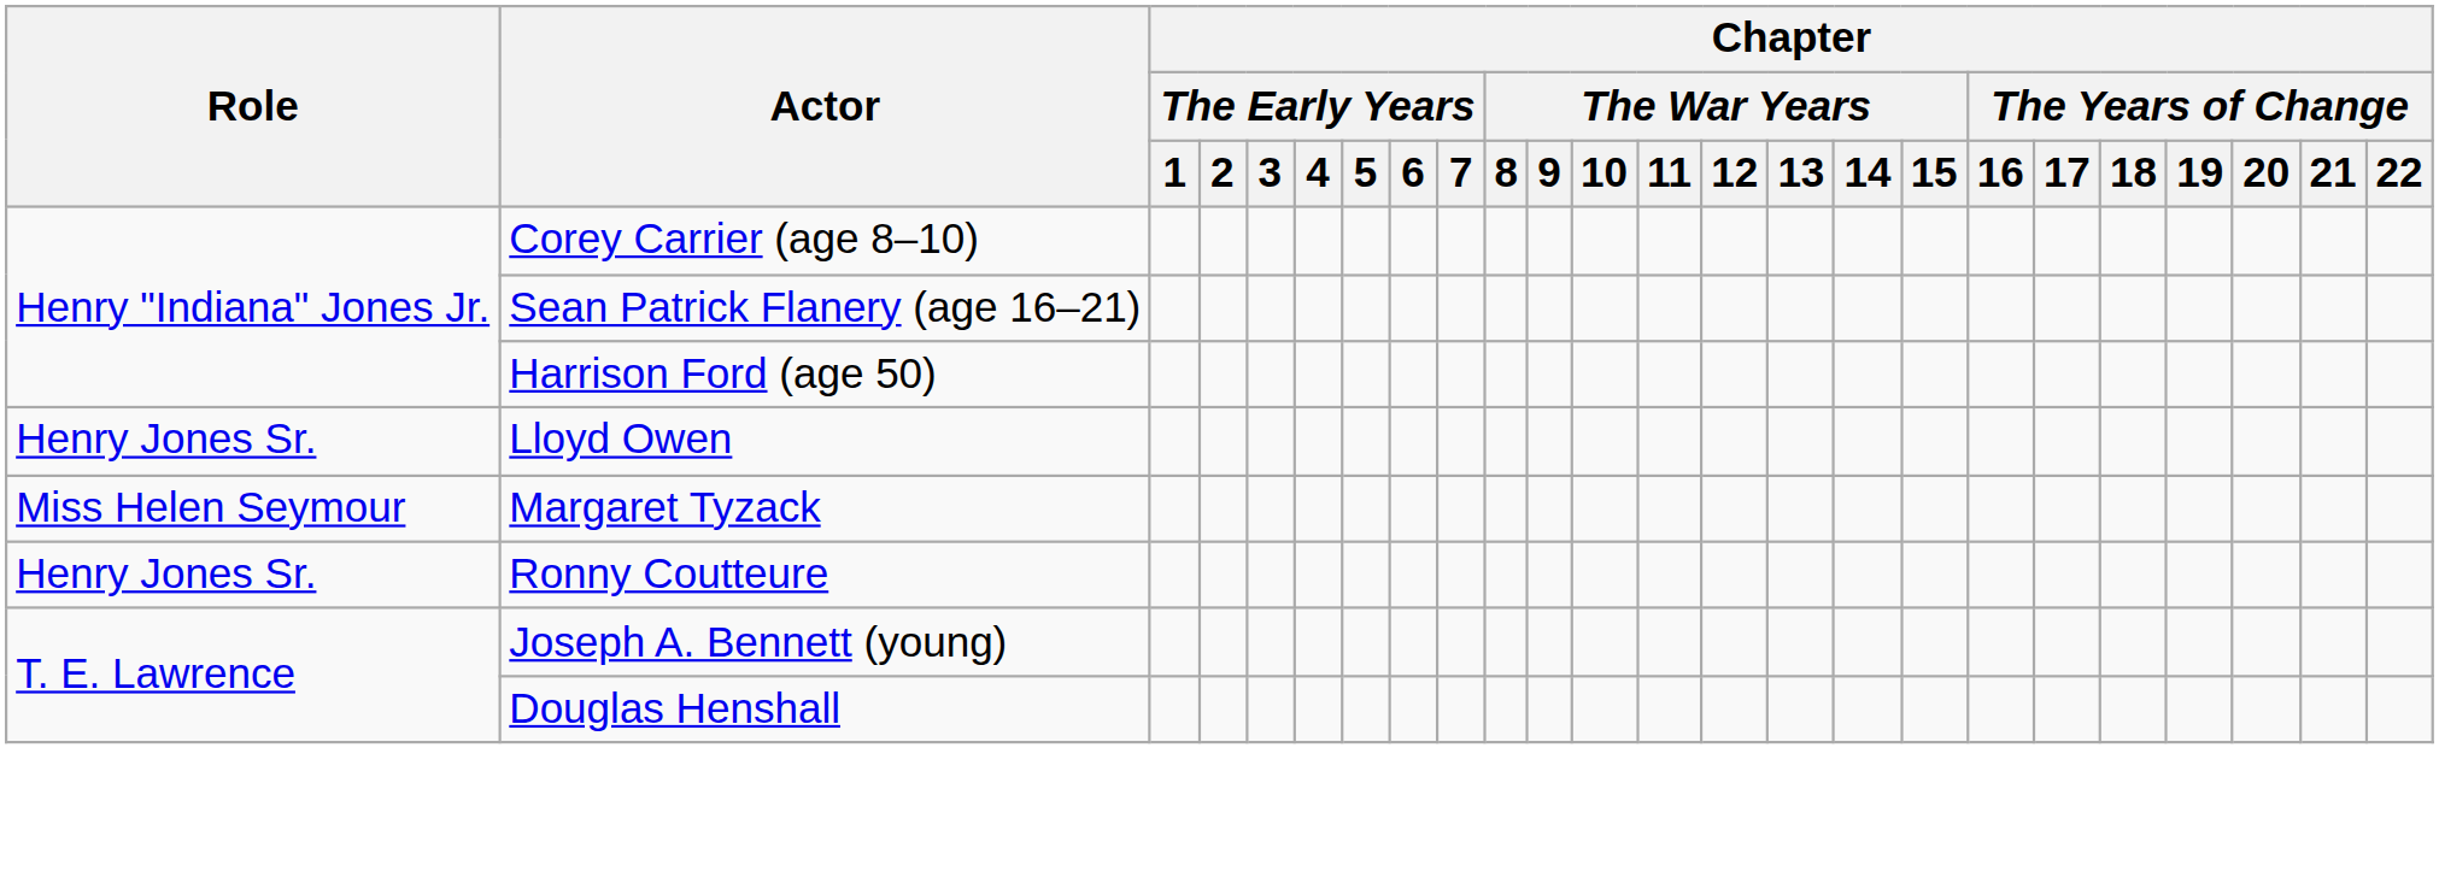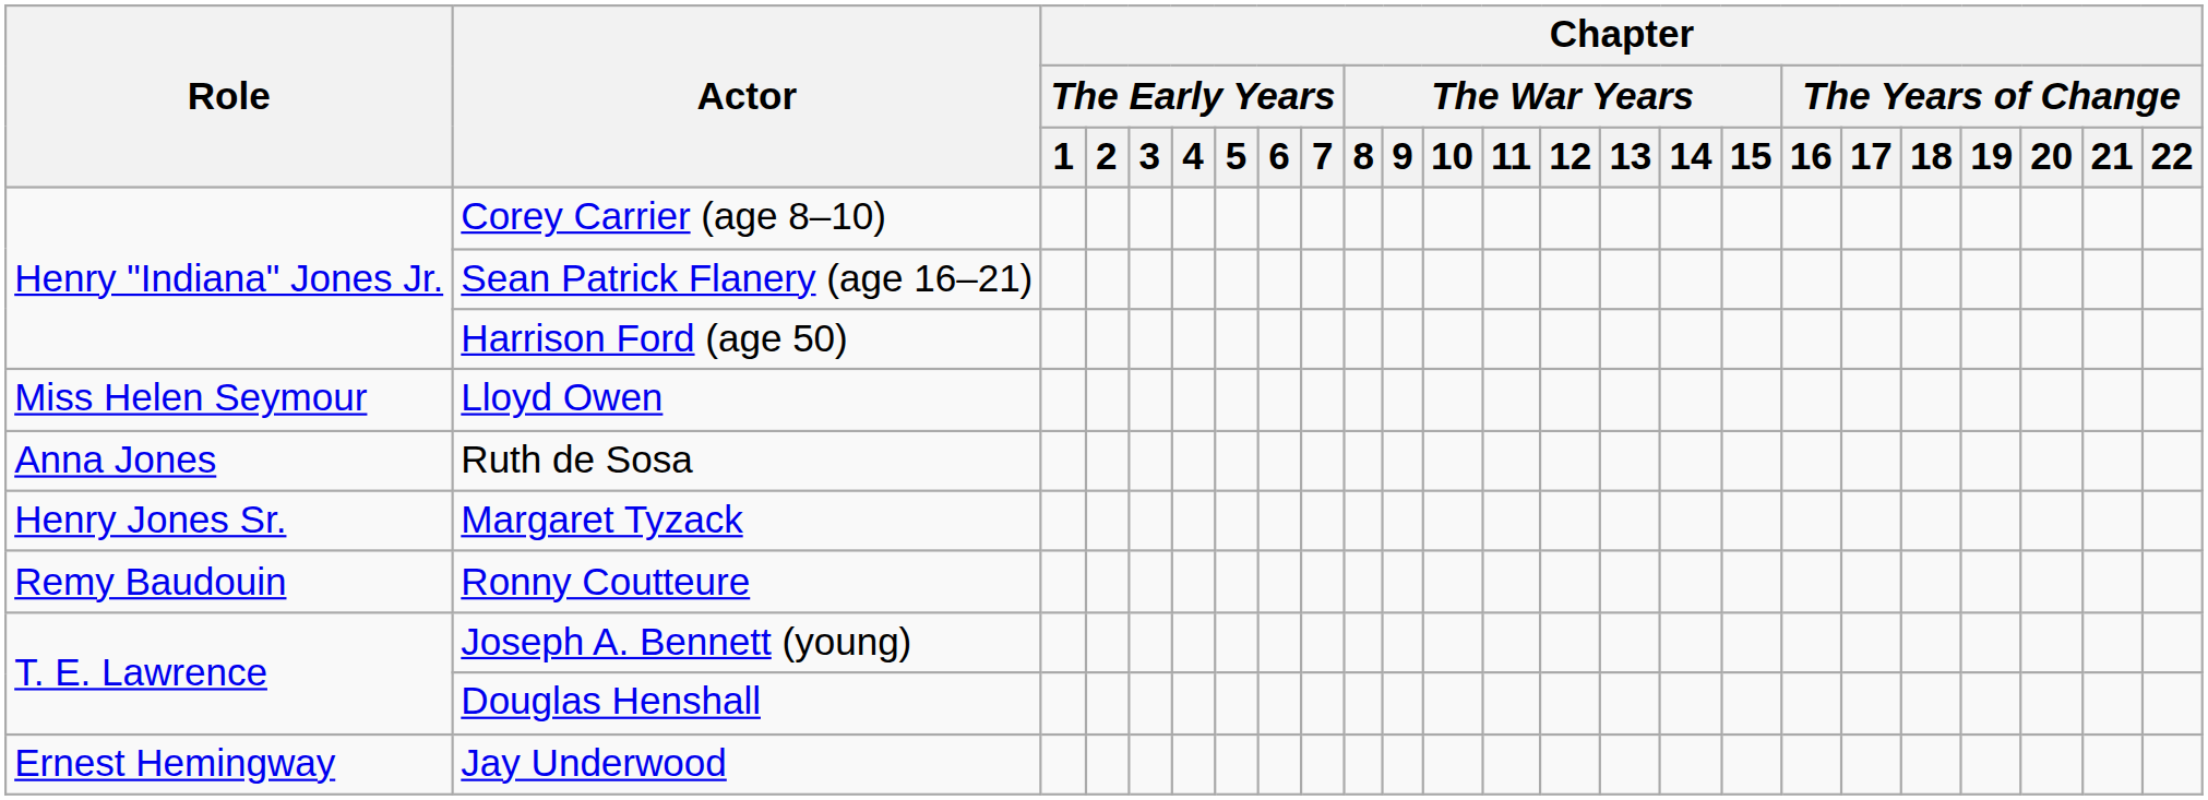Lloyd Owen | Role: Henry Jones Sr. -> Miss Helen Seymour
+ row: Anna Jones | Ruth de Sosa
Margaret Tyzack | Role: Miss Helen Seymour -> Henry Jones Sr.
Ronny Coutteure | Role: Henry Jones Sr. -> Remy Baudouin
+ row: Ernest Hemingway | Jay Underwood
